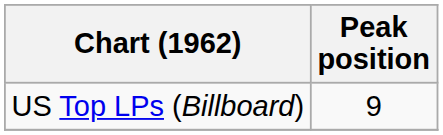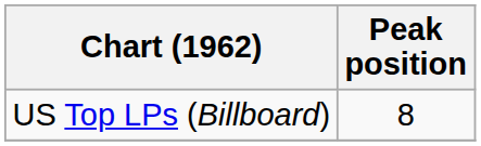US Top LPs (Billboard) | Peak position: 9 -> 8
